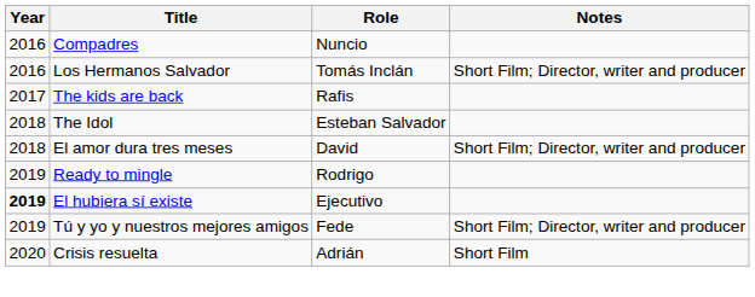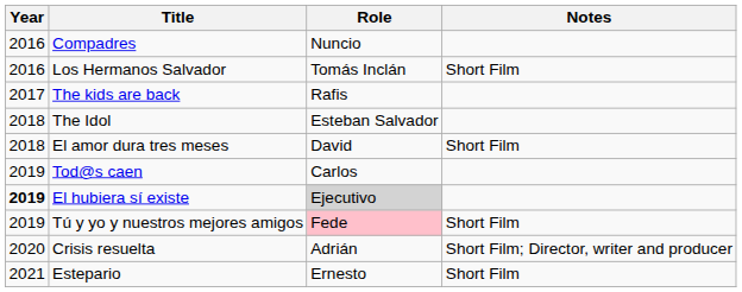Los Hermanos Salvador | Notes: Short Film; Director, writer and producer -> Short Film
El amor dura tres meses | Notes: Short Film; Director, writer and producer -> Short Film
- row: 2019 | Ready to mingle | Rodrigo
+ row: 2019 | Tod@s caen | Carlos
El hubiera sí existe | Role: no background -> lightgrey background
Tú y yo y nuestros mejores amigos | Role: no background -> pink background
Tú y yo y nuestros mejores amigos | Notes: Short Film; Director, writer and producer -> Short Film
Crisis resuelta | Notes: Short Film -> Short Film; Director, writer and producer
+ row: 2021 | Estepario | Ernesto | Short Film
